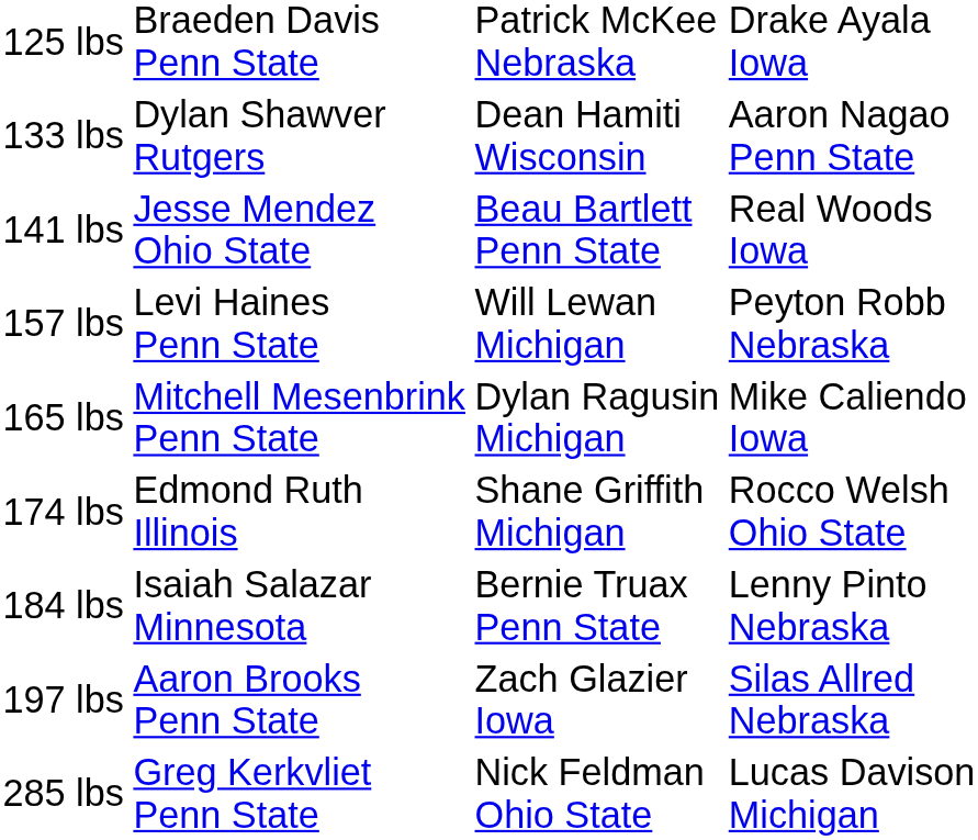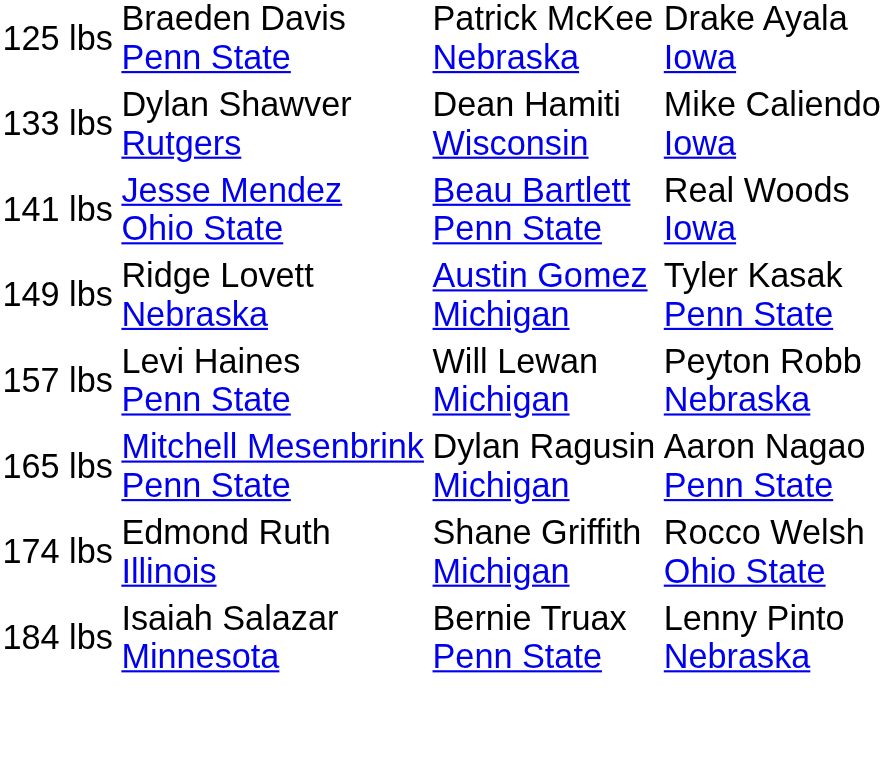133 lbs | column 4: Aaron Nagao Penn State -> Mike Caliendo Iowa
+ row: 149 lbs | Ridge Lovett Nebraska | Austin Gomez Michigan | Tyler Kasak Penn State
165 lbs | column 4: Mike Caliendo Iowa -> Aaron Nagao Penn State
- row: 197 lbs | Aaron Brooks Penn State | Zach Glazier Iowa | Silas Allred Nebraska
- row: 285 lbs | Greg Kerkvliet Penn State | Nick Feldman Ohio State | Lucas Davison Michigan
